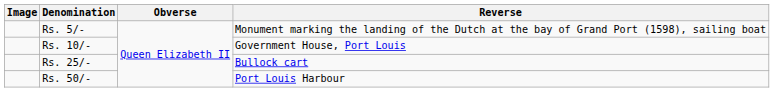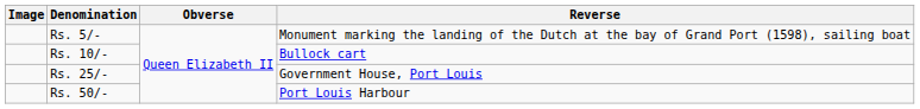Rs. 10/- | Reverse: Government House, Port Louis -> Bullock cart
Rs. 25/- | Reverse: Bullock cart -> Government House, Port Louis
